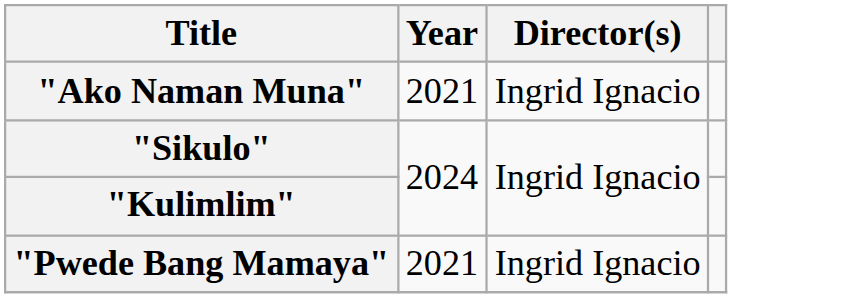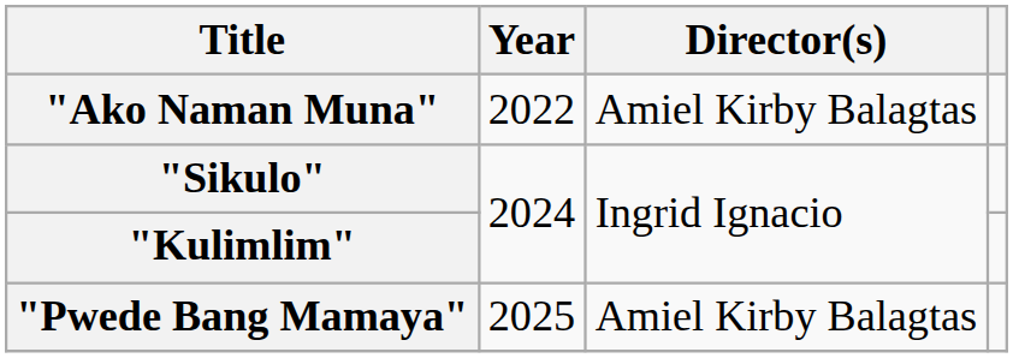"Ako Naman Muna" | Year: 2021 -> 2022
"Ako Naman Muna" | Director(s): Ingrid Ignacio -> Amiel Kirby Balagtas
"Pwede Bang Mamaya" | Year: 2021 -> 2025
"Pwede Bang Mamaya" | Director(s): Ingrid Ignacio -> Amiel Kirby Balagtas
